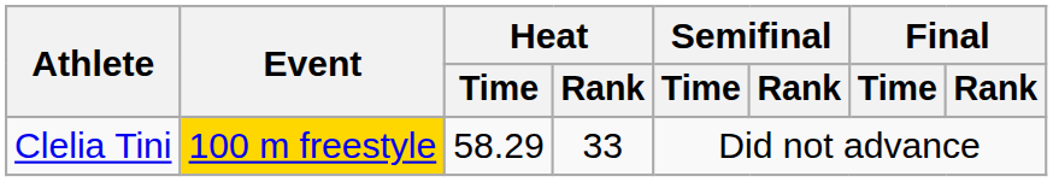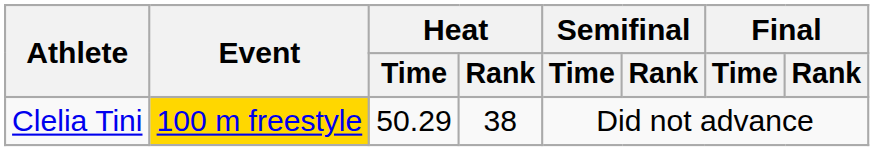Clelia Tini | Heat / Time: 58.29 -> 50.29
Clelia Tini | Heat / Rank: 33 -> 38
